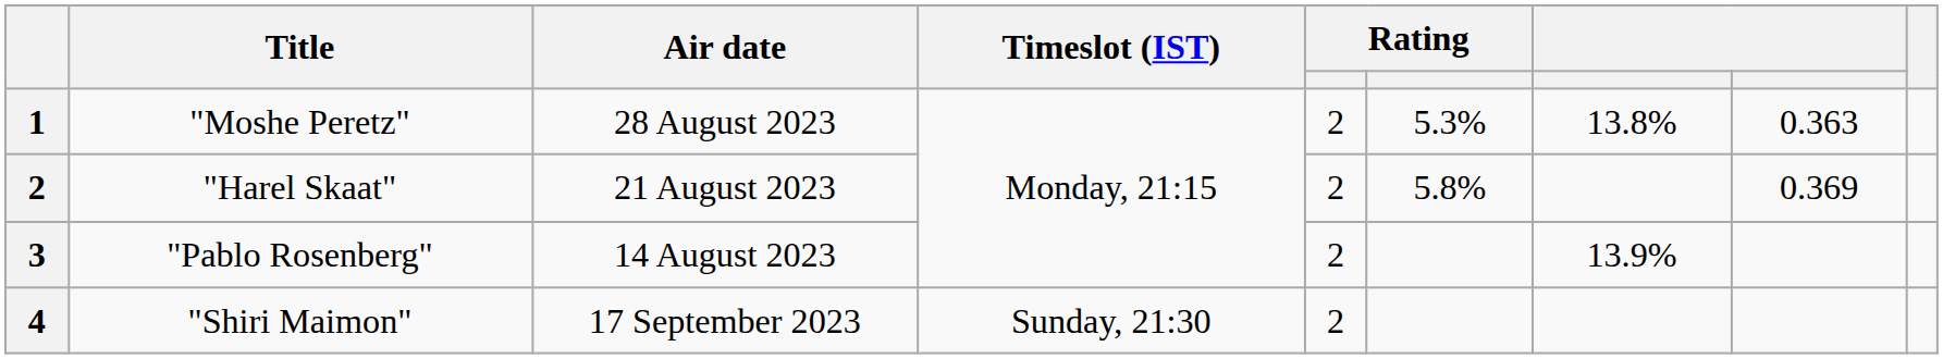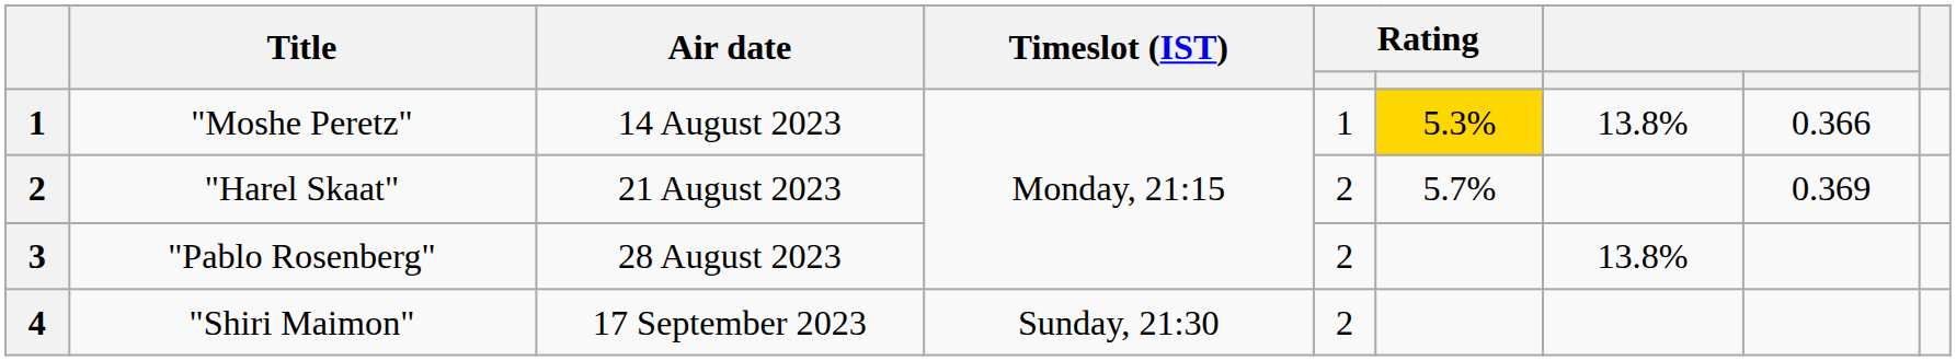"Moshe Peretz" | Air date: 28 August 2023 -> 14 August 2023
"Moshe Peretz" | column 5: 2 -> 1
"Moshe Peretz" | column 6: no background -> gold background
"Moshe Peretz" | column 8: 0.363 -> 0.366
"Harel Skaat" | column 6: 5.8% -> 5.7%
"Pablo Rosenberg" | Air date: 14 August 2023 -> 28 August 2023
"Pablo Rosenberg" | column 7: 13.9% -> 13.8%
